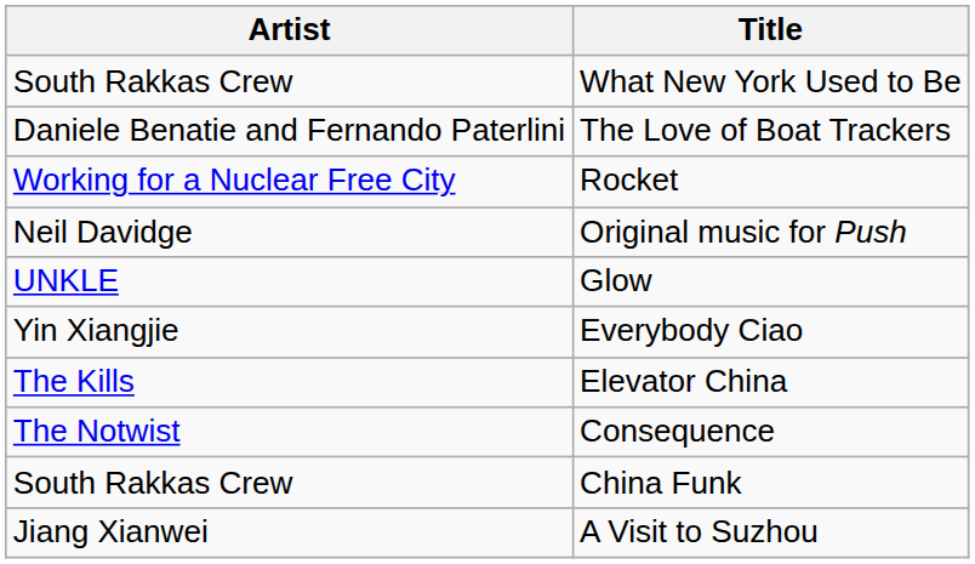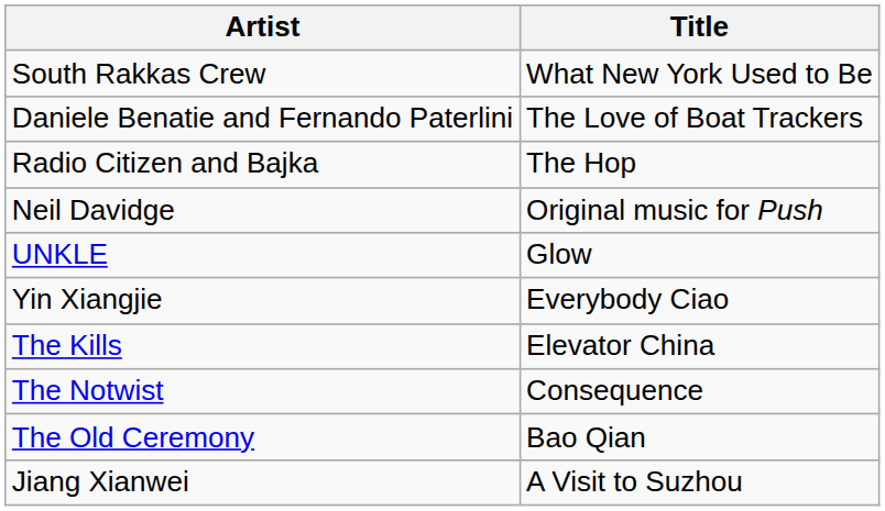+ row: Radio Citizen and Bajka | The Hop
- row: Working for a Nuclear Free City | Rocket
- row: South Rakkas Crew | China Funk
+ row: The Old Ceremony | Bao Qian
